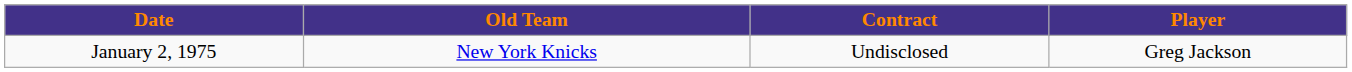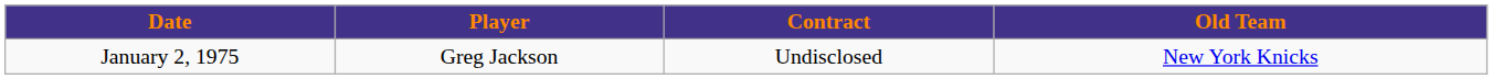columns swapped: Player <-> Old Team
